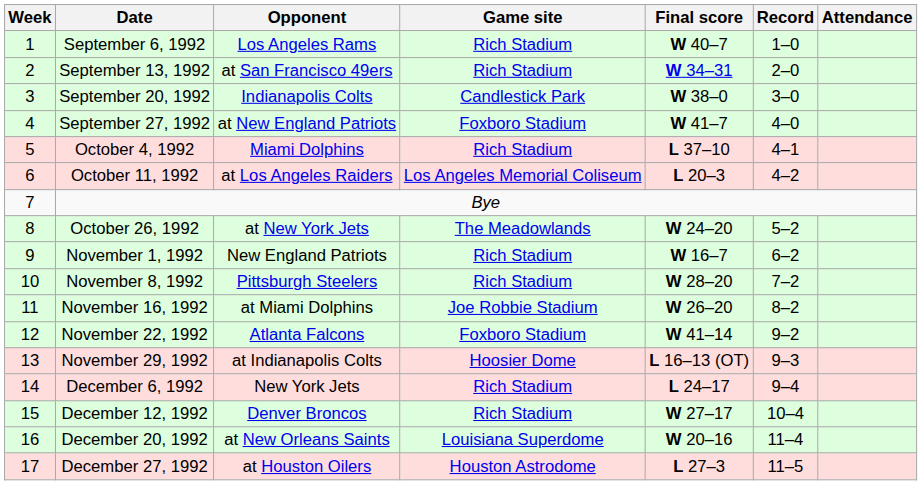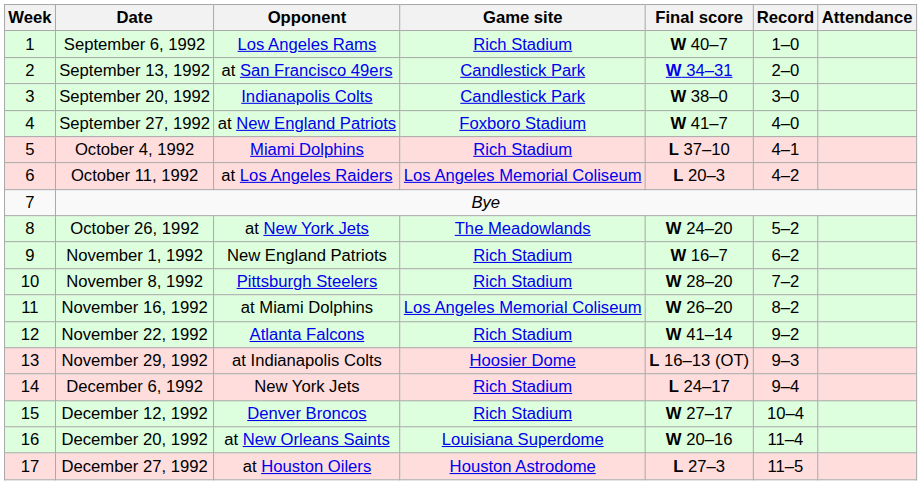September 13, 1992 | Game site: Rich Stadium -> Candlestick Park
November 16, 1992 | Game site: Joe Robbie Stadium -> Los Angeles Memorial Coliseum
November 22, 1992 | Game site: Foxboro Stadium -> Rich Stadium
